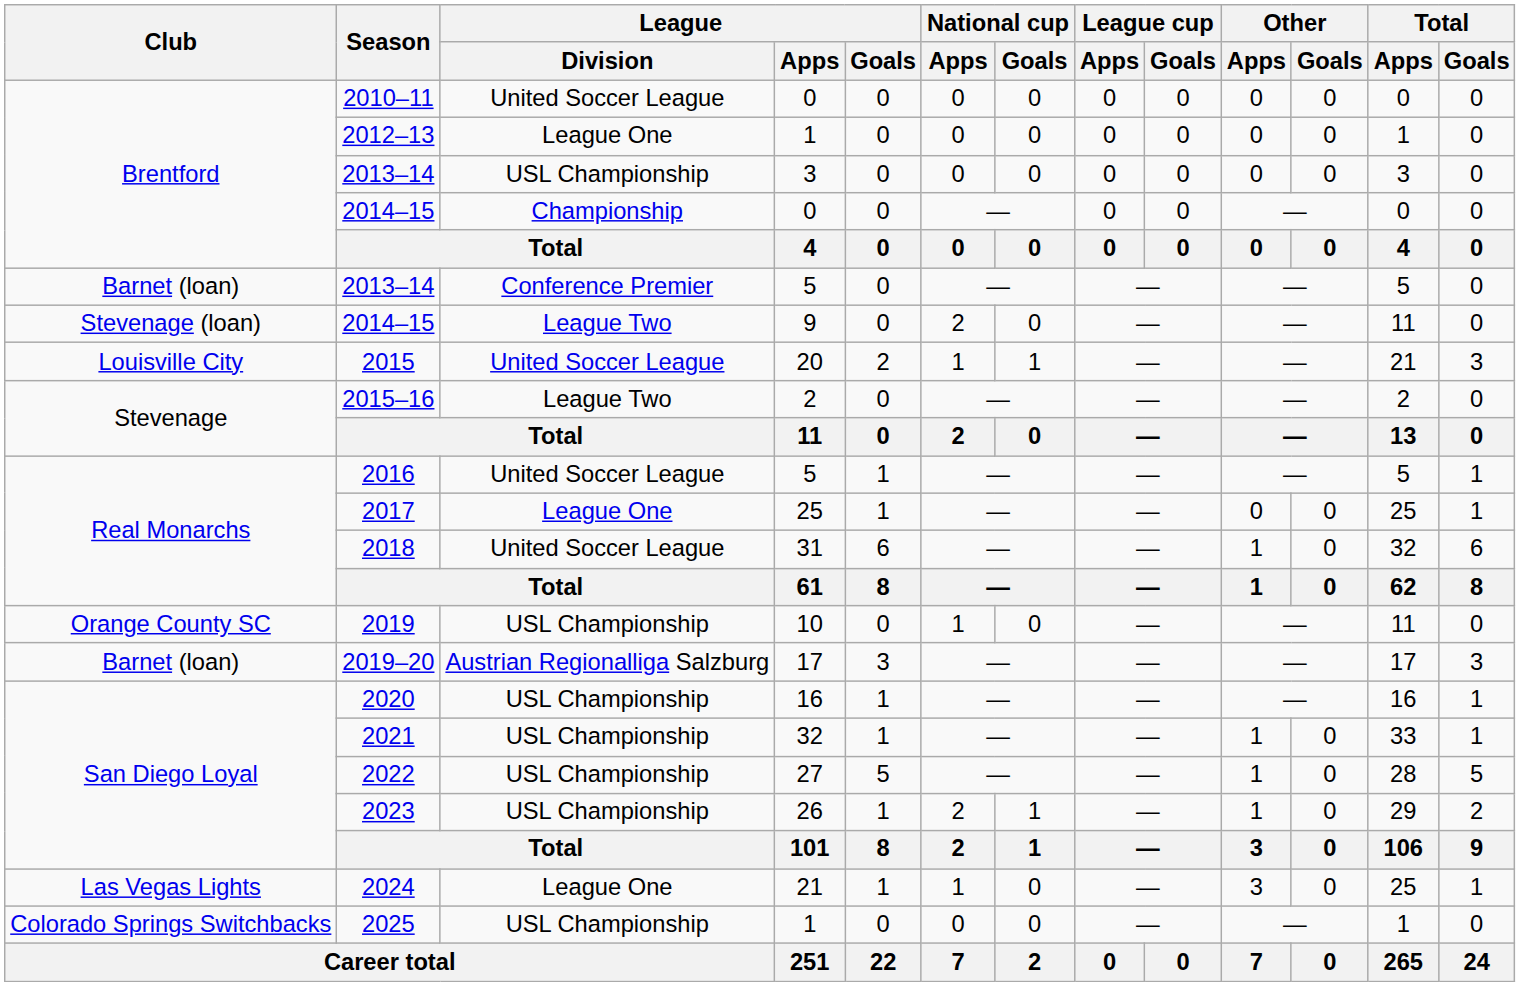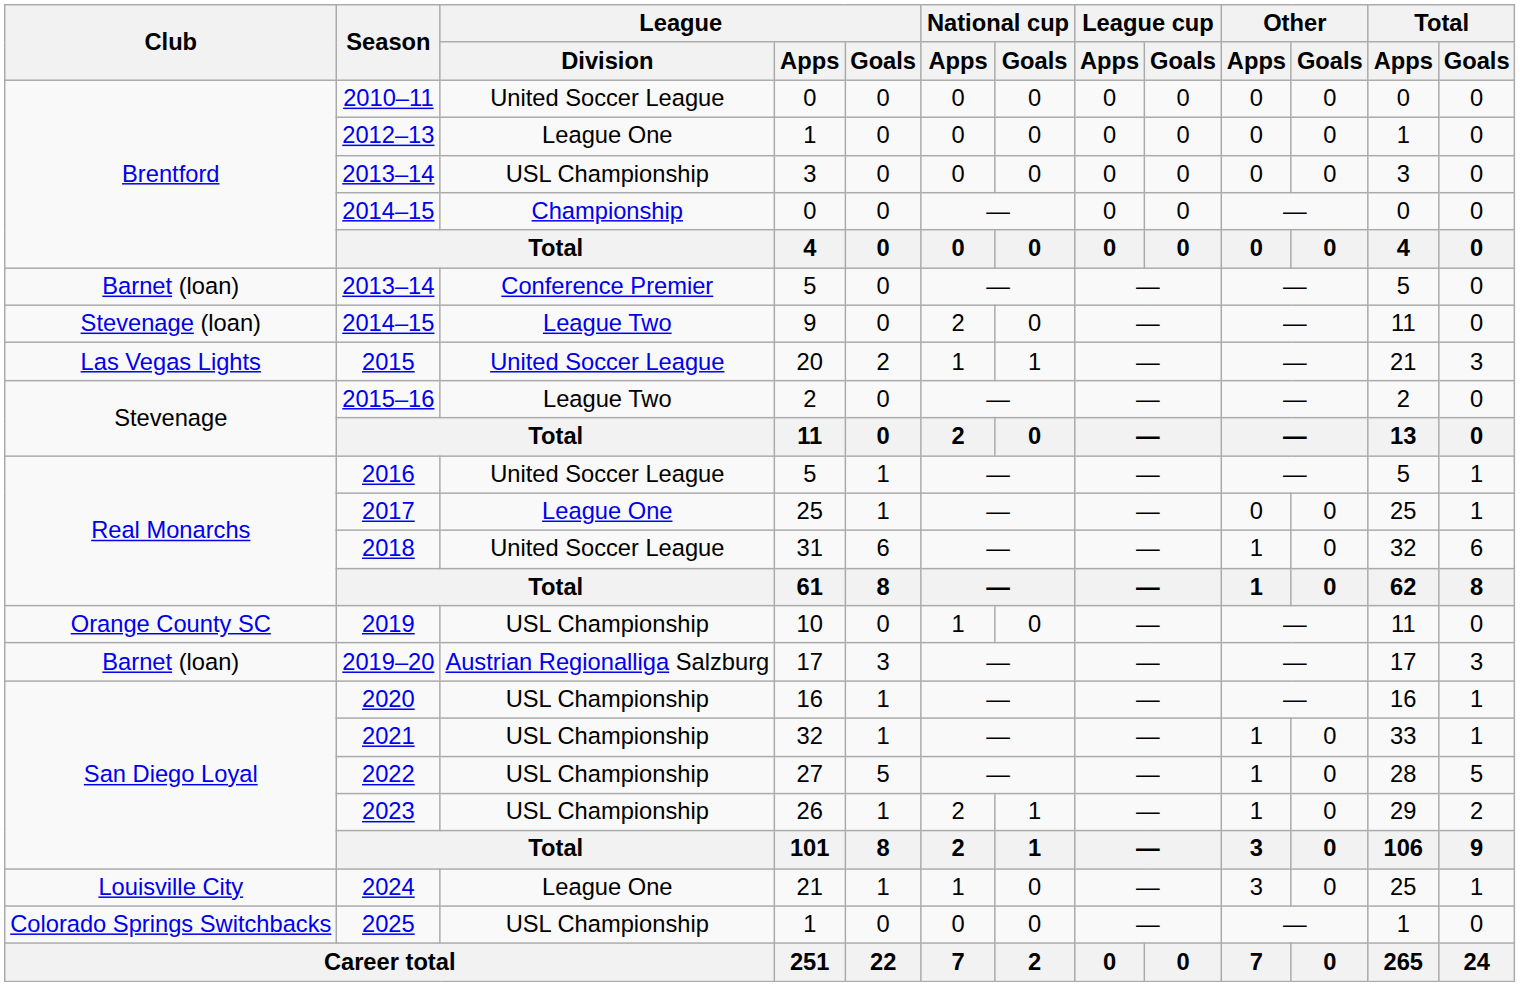2015 | Club: Louisville City -> Las Vegas Lights
2024 | Club: Las Vegas Lights -> Louisville City
